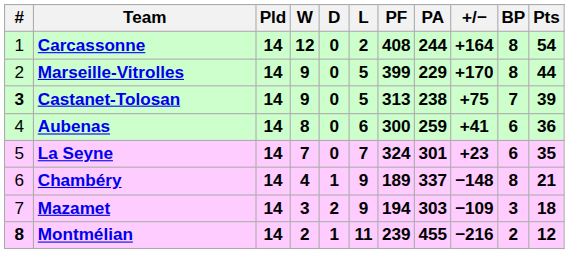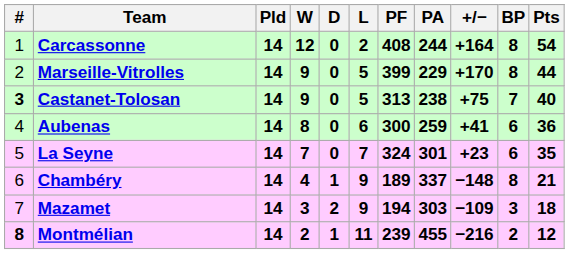Castanet-Tolosan | Pts: 39 -> 40
